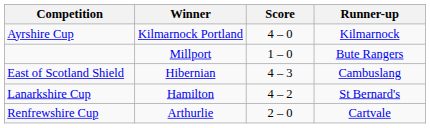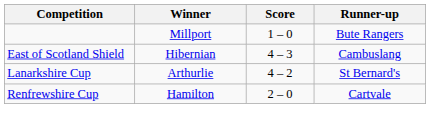- row: Ayrshire Cup | Kilmarnock Portland | 4 – 0 | Kilmarnock
Lanarkshire Cup | Winner: Hamilton -> Arthurlie
Renfrewshire Cup | Winner: Arthurlie -> Hamilton
